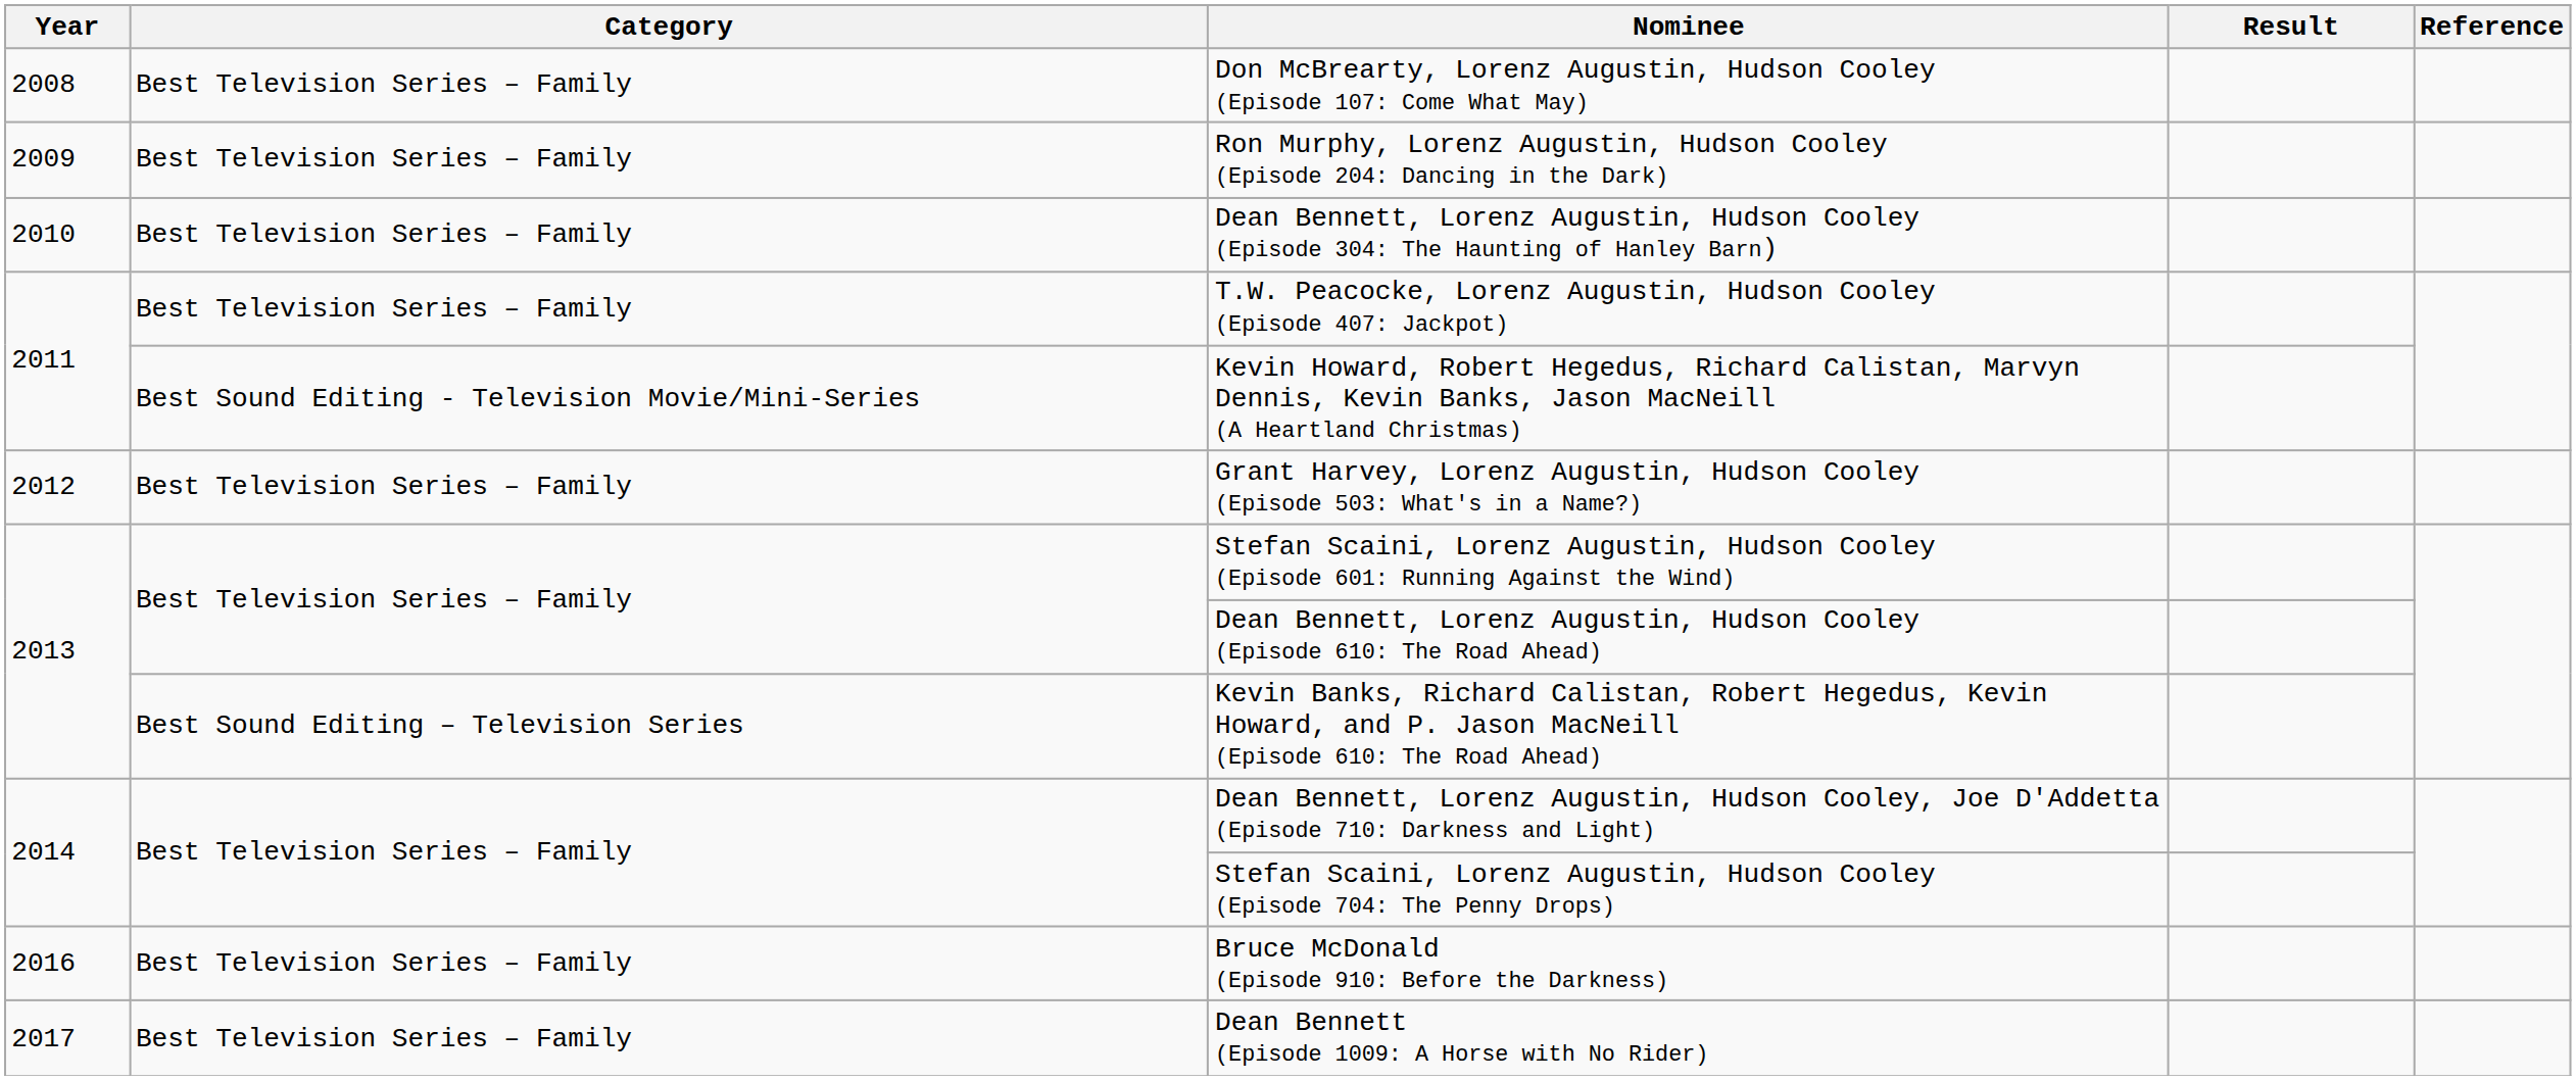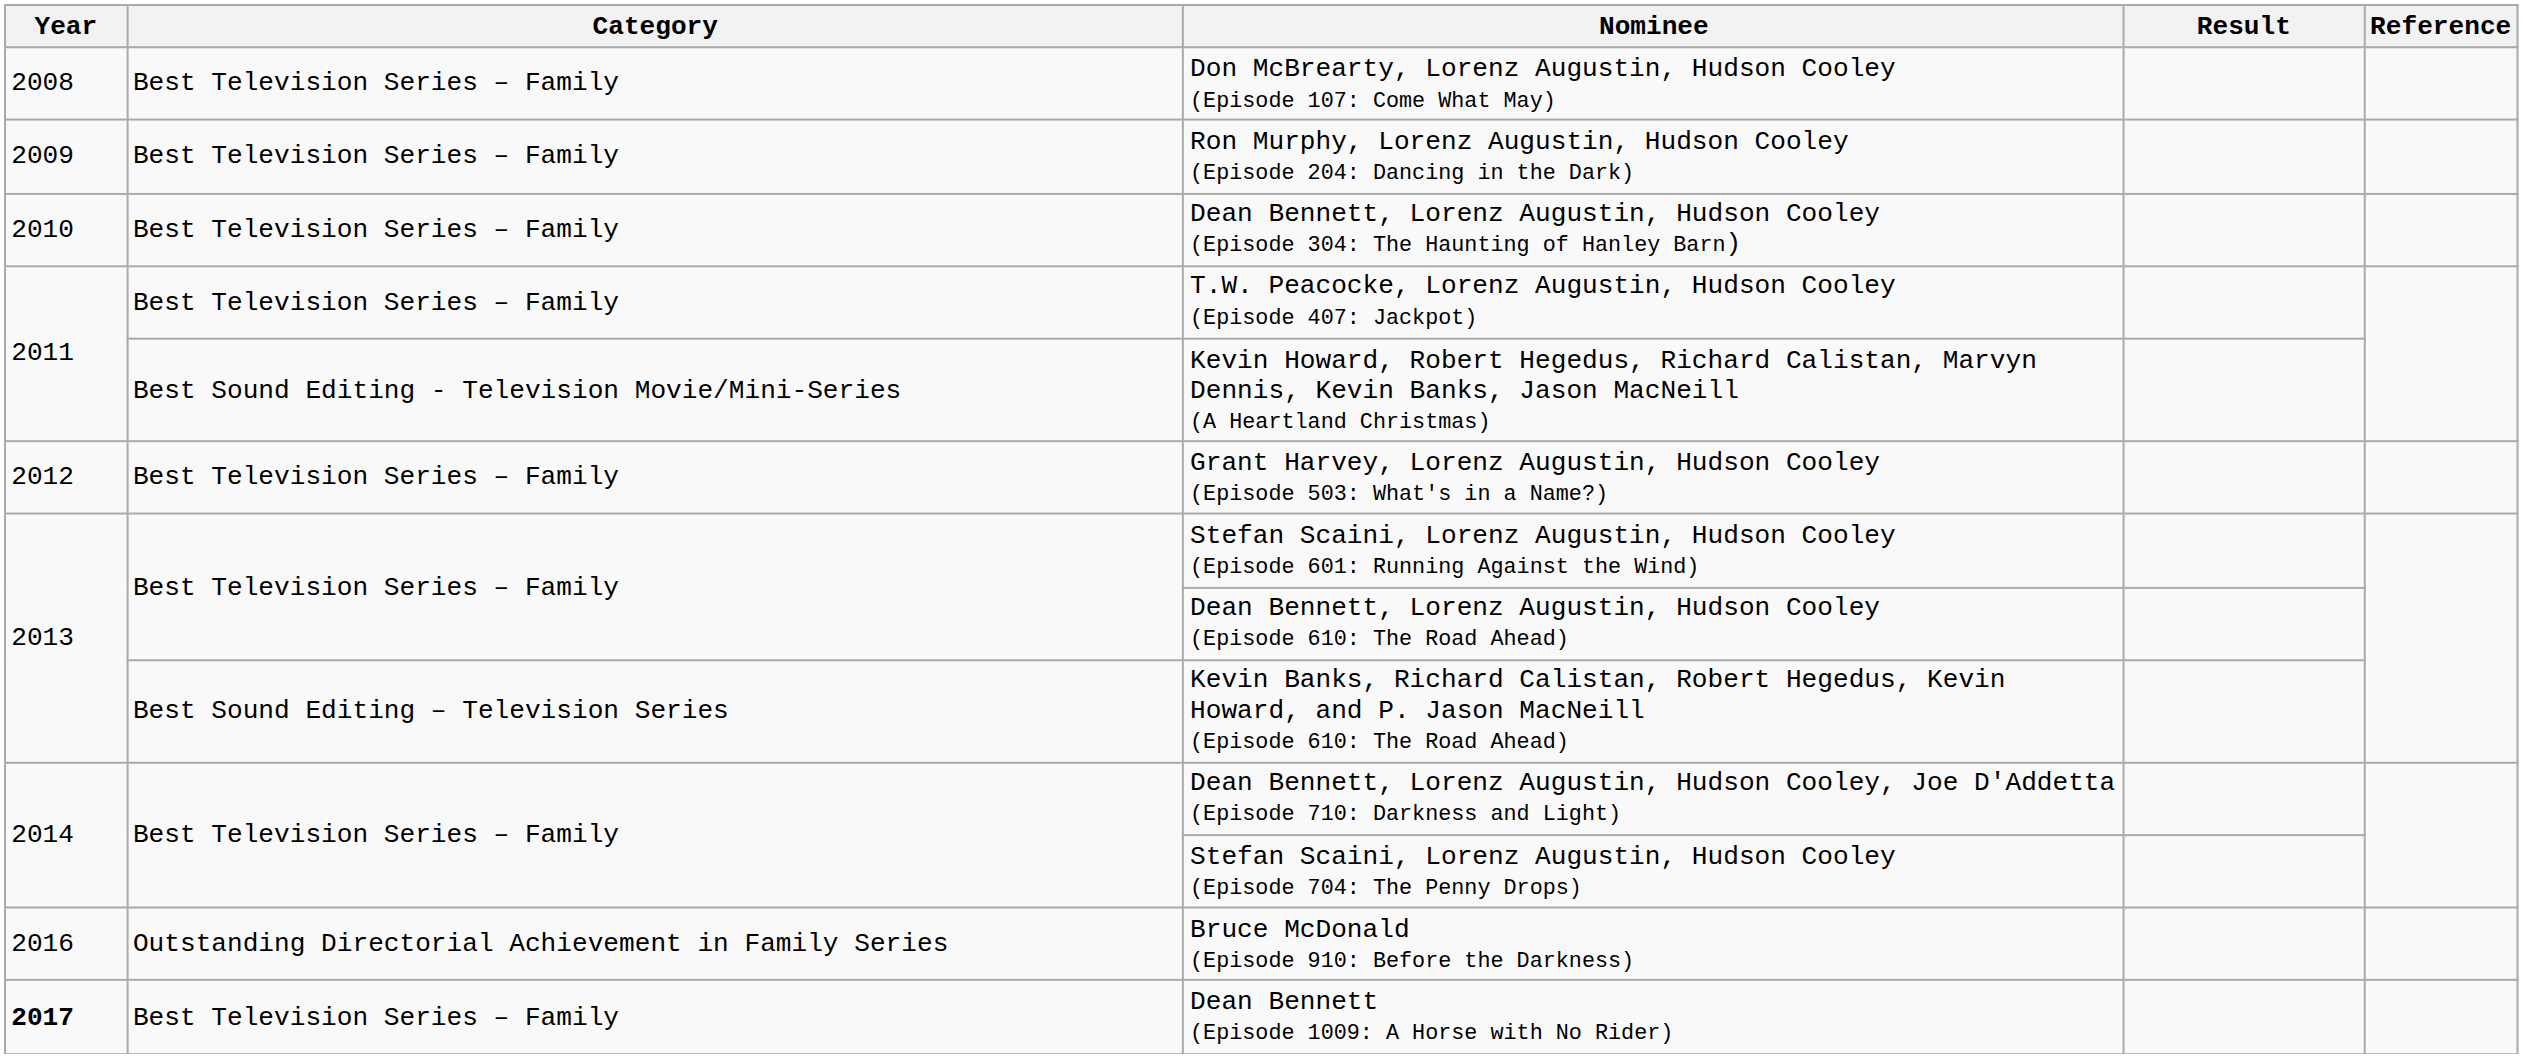Bruce McDonald (Episode 910: Before the Darkness) | Category: Best Television Series – Family -> Outstanding Directorial Achievement in Family Series
Dean Bennett (Episode 1009: A Horse with No Rider) | Year: normal -> bold
